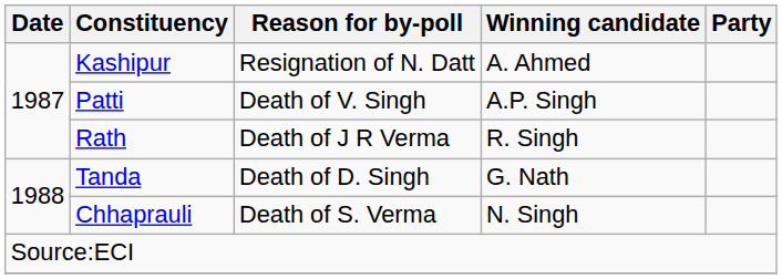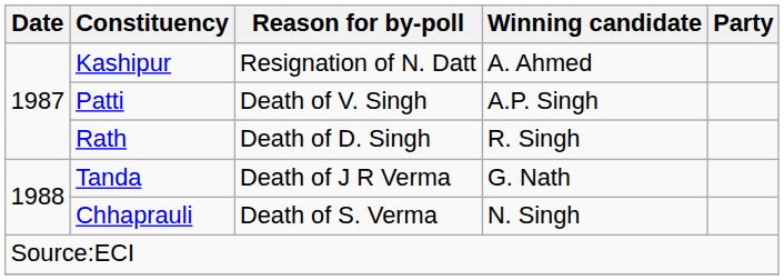Rath | Reason for by-poll: Death of J R Verma -> Death of D. Singh
Tanda | Reason for by-poll: Death of D. Singh -> Death of J R Verma
